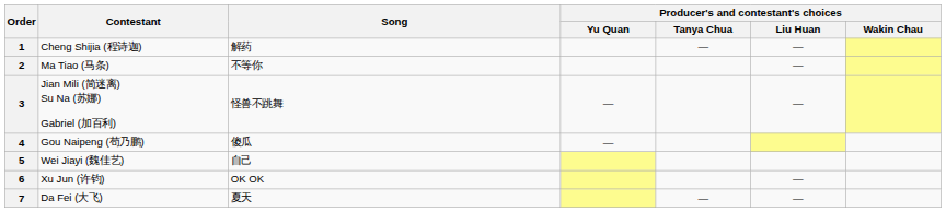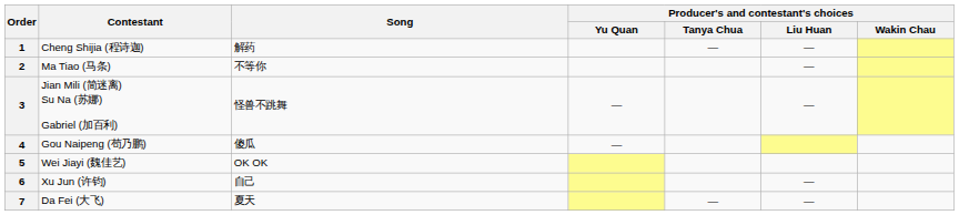5 | Song: 自己 -> OK OK
6 | Song: OK OK -> 自己
